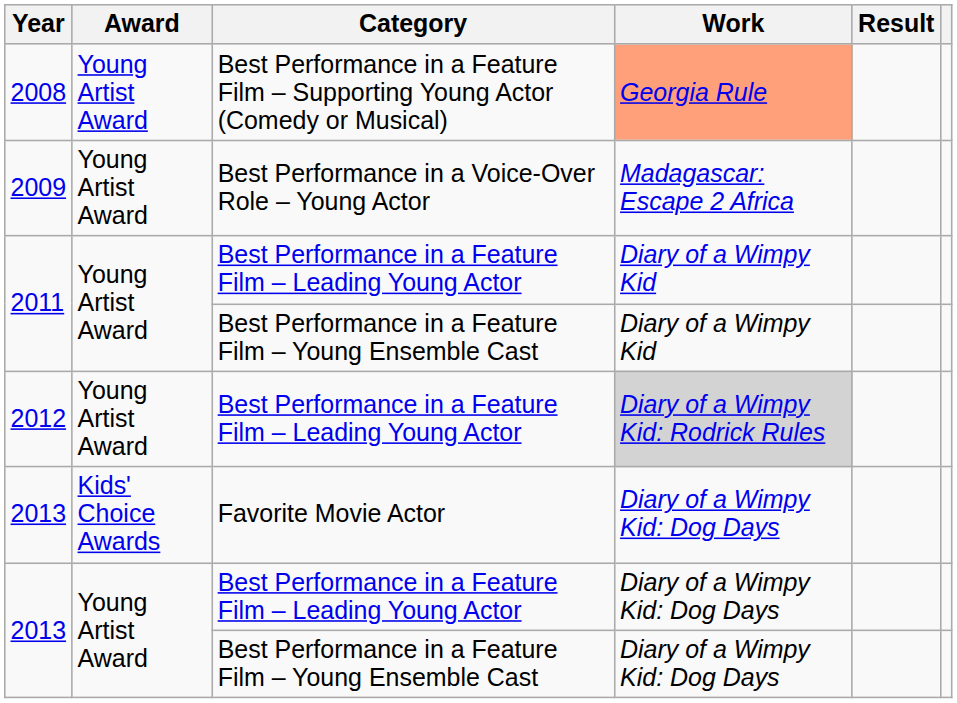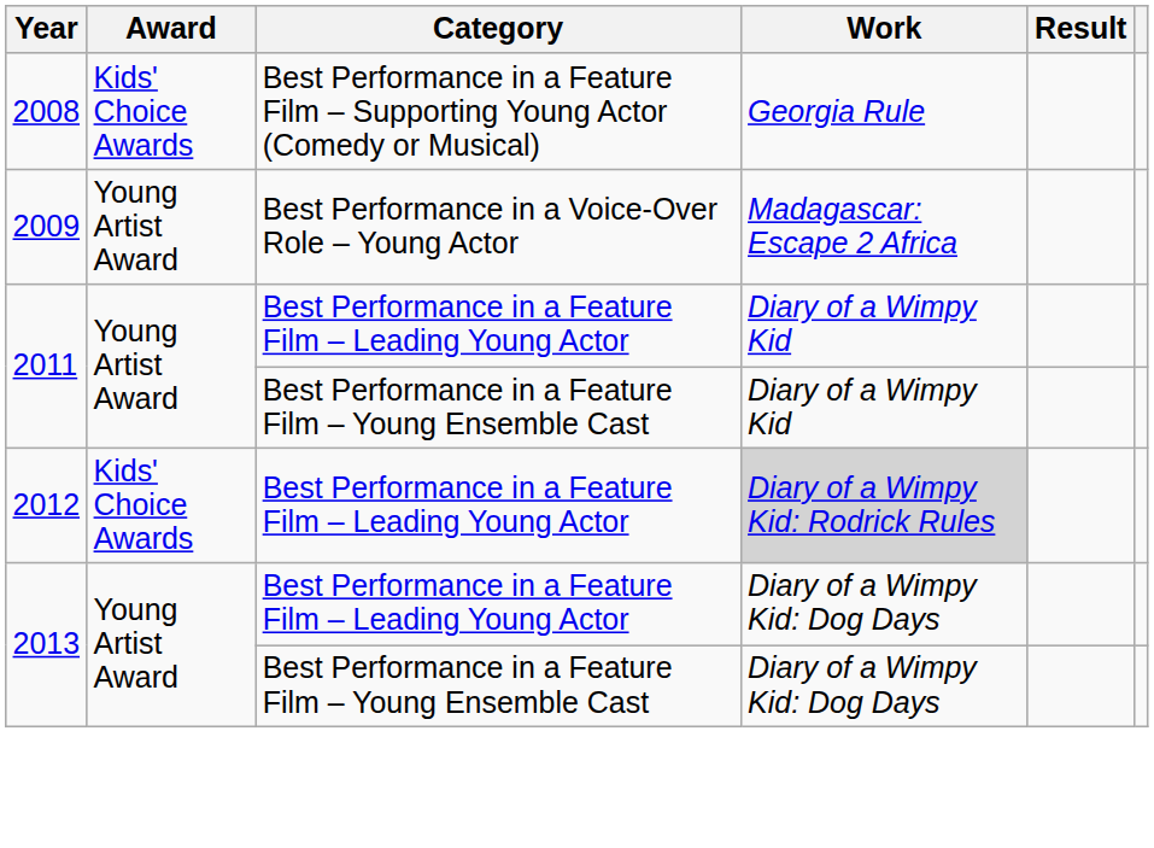2008 | Award: Young Artist Award -> Kids' Choice Awards
2008 | Work: lightsalmon background -> no background
2012 | Award: Young Artist Award -> Kids' Choice Awards
- row: 2013 | Kids' Choice Awards | Favorite Movie Actor | Diary of a Wimpy Kid: Dog Days
